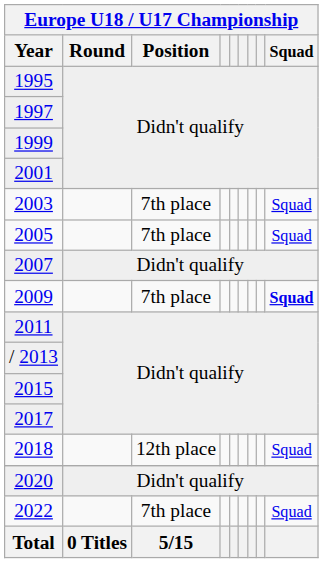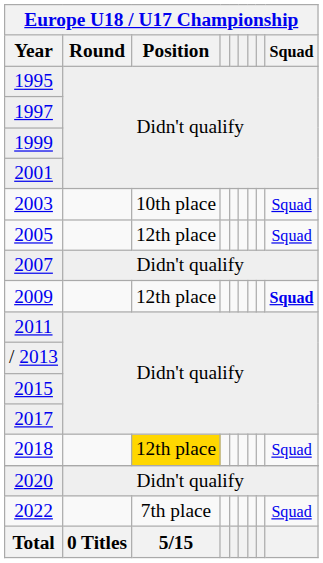2003 | Europe U18 / U17 Championship / Position: 7th place -> 10th place
2005 | Europe U18 / U17 Championship / Position: 7th place -> 12th place
2009 | Europe U18 / U17 Championship / Position: 7th place -> 12th place
2018 | Europe U18 / U17 Championship / Position: no background -> gold background
